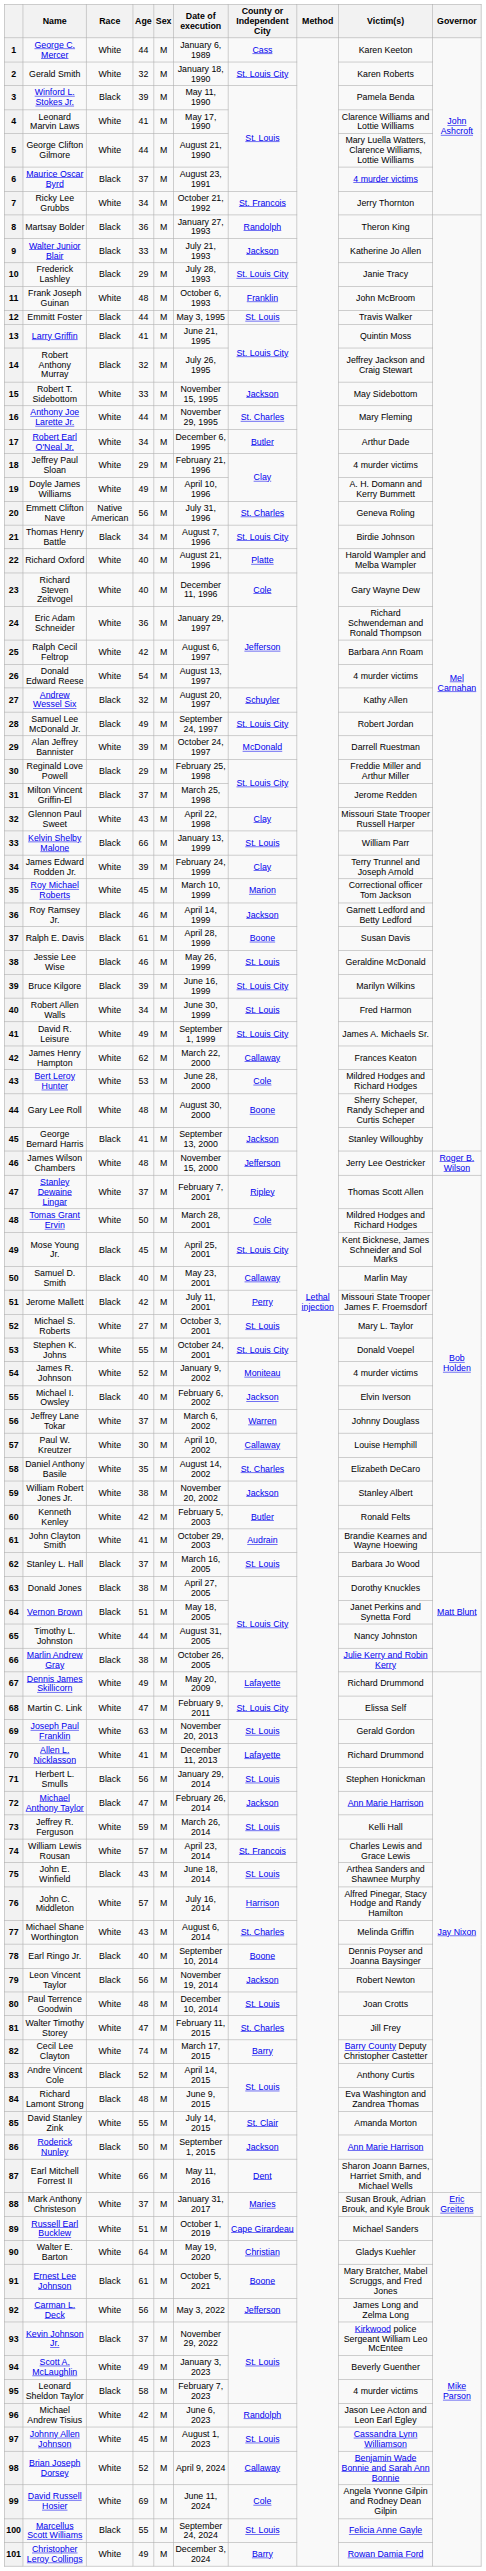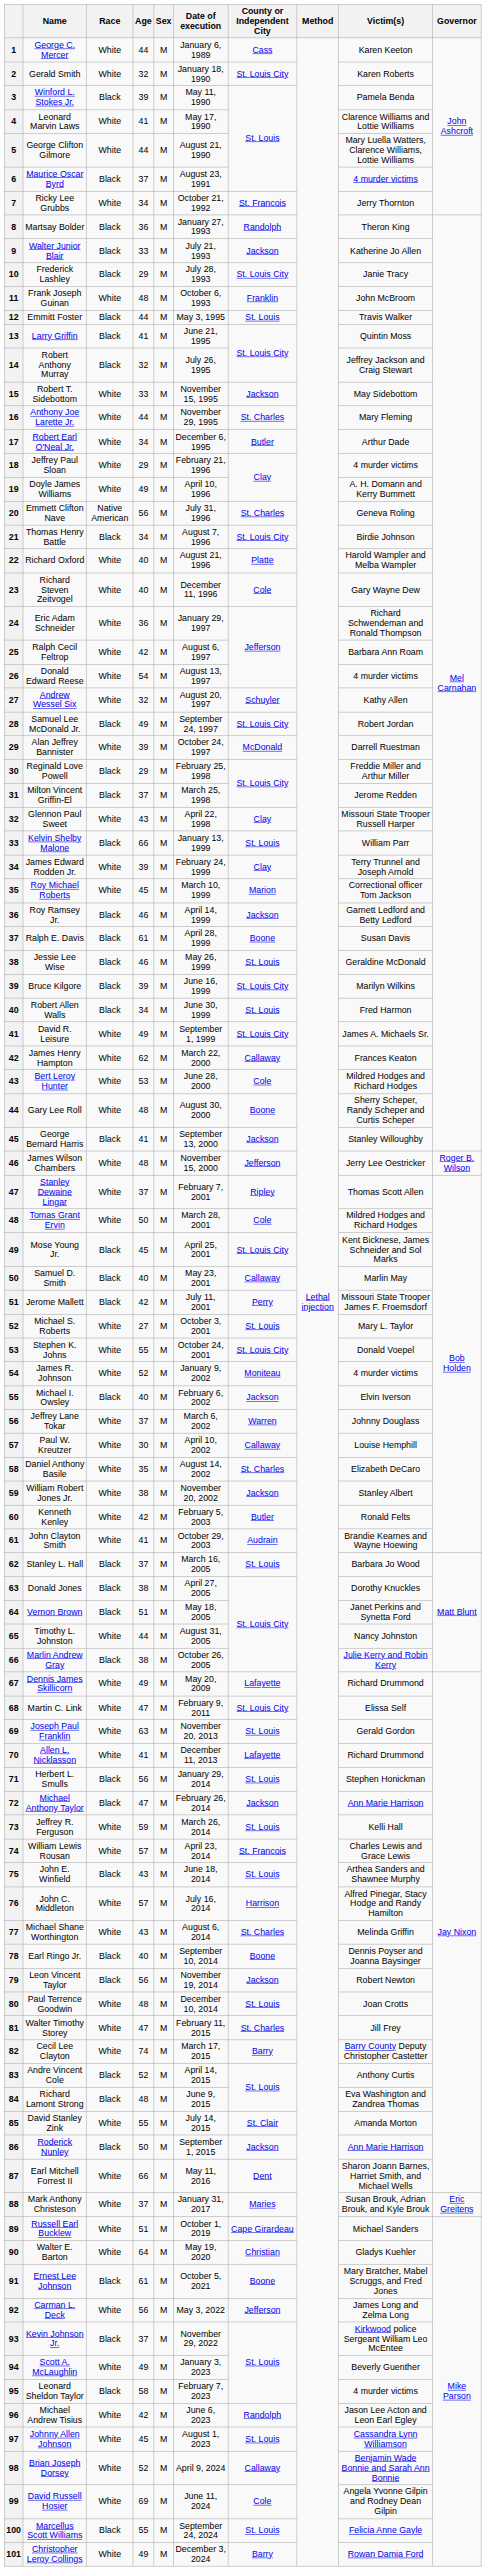Andrew Wessel Six | Race: Black -> White
Robert Allen Walls | Race: White -> Black
